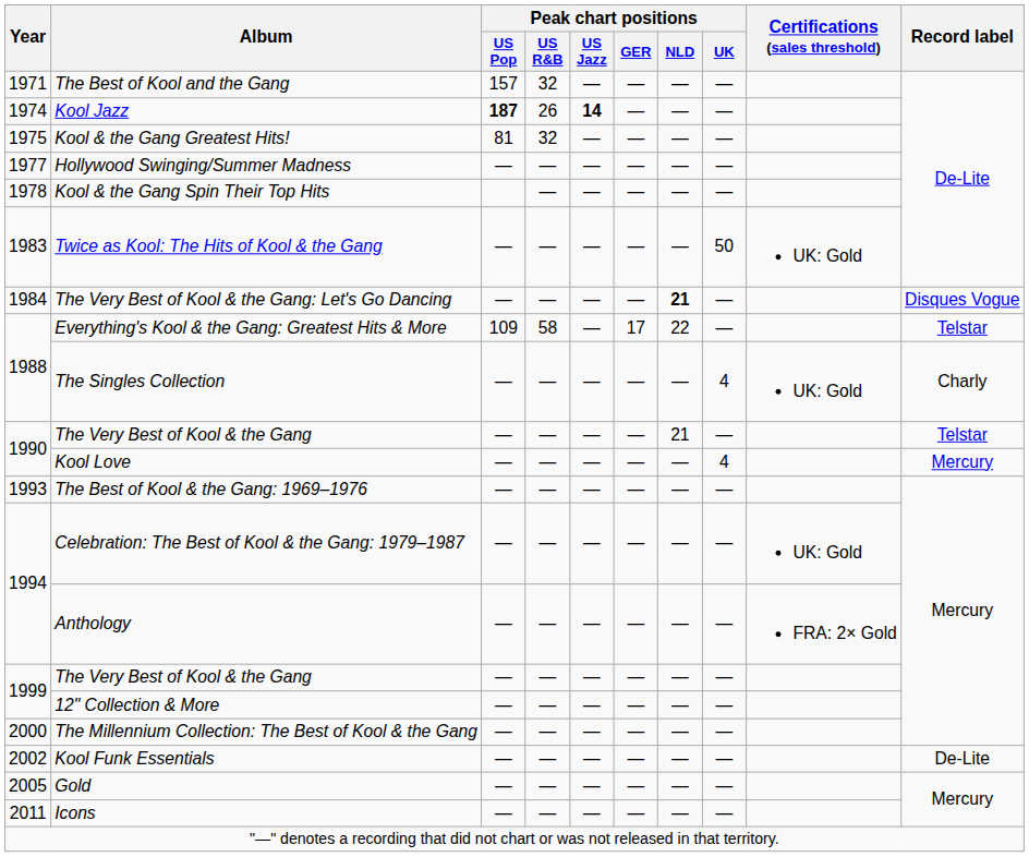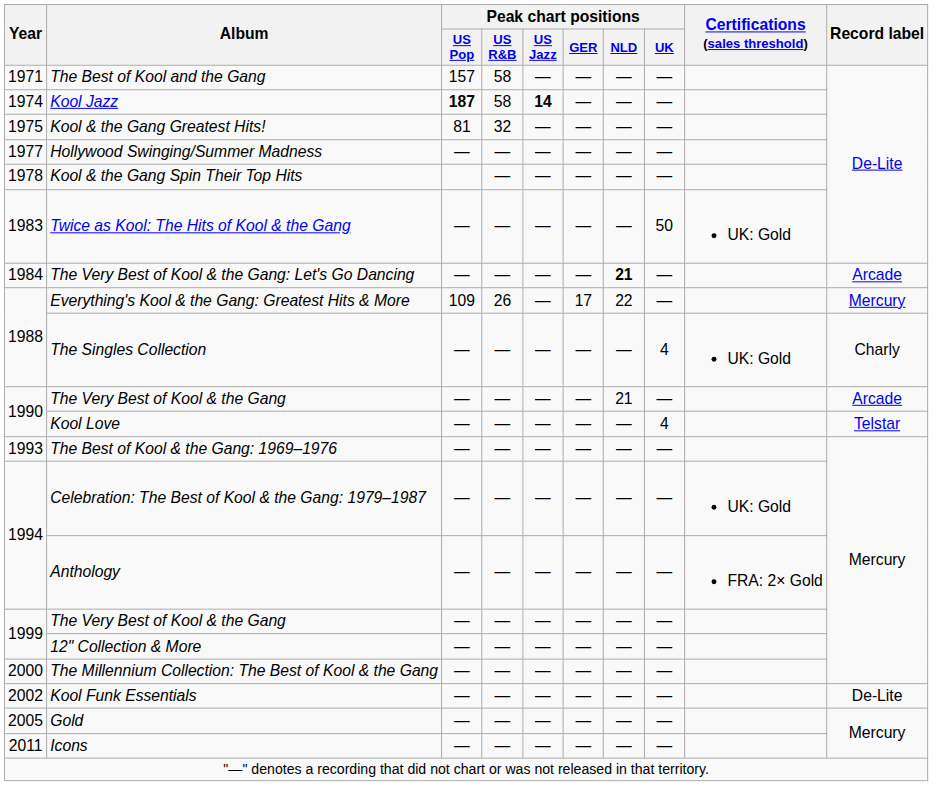The Best of Kool and the Gang | Peak chart positions / US R&B: 32 -> 58
Kool Jazz | Peak chart positions / US R&B: 26 -> 58
The Very Best of Kool & the Gang: Let's Go Dancing | Record label: Disques Vogue -> Arcade
Everything's Kool & the Gang: Greatest Hits & More | Peak chart positions / US R&B: 58 -> 26
Everything's Kool & the Gang: Greatest Hits & More | Record label: Telstar -> Mercury
1990 / The Very Best of Kool & the Gang | Record label: Telstar -> Arcade
Kool Love | Record label: Mercury -> Telstar
